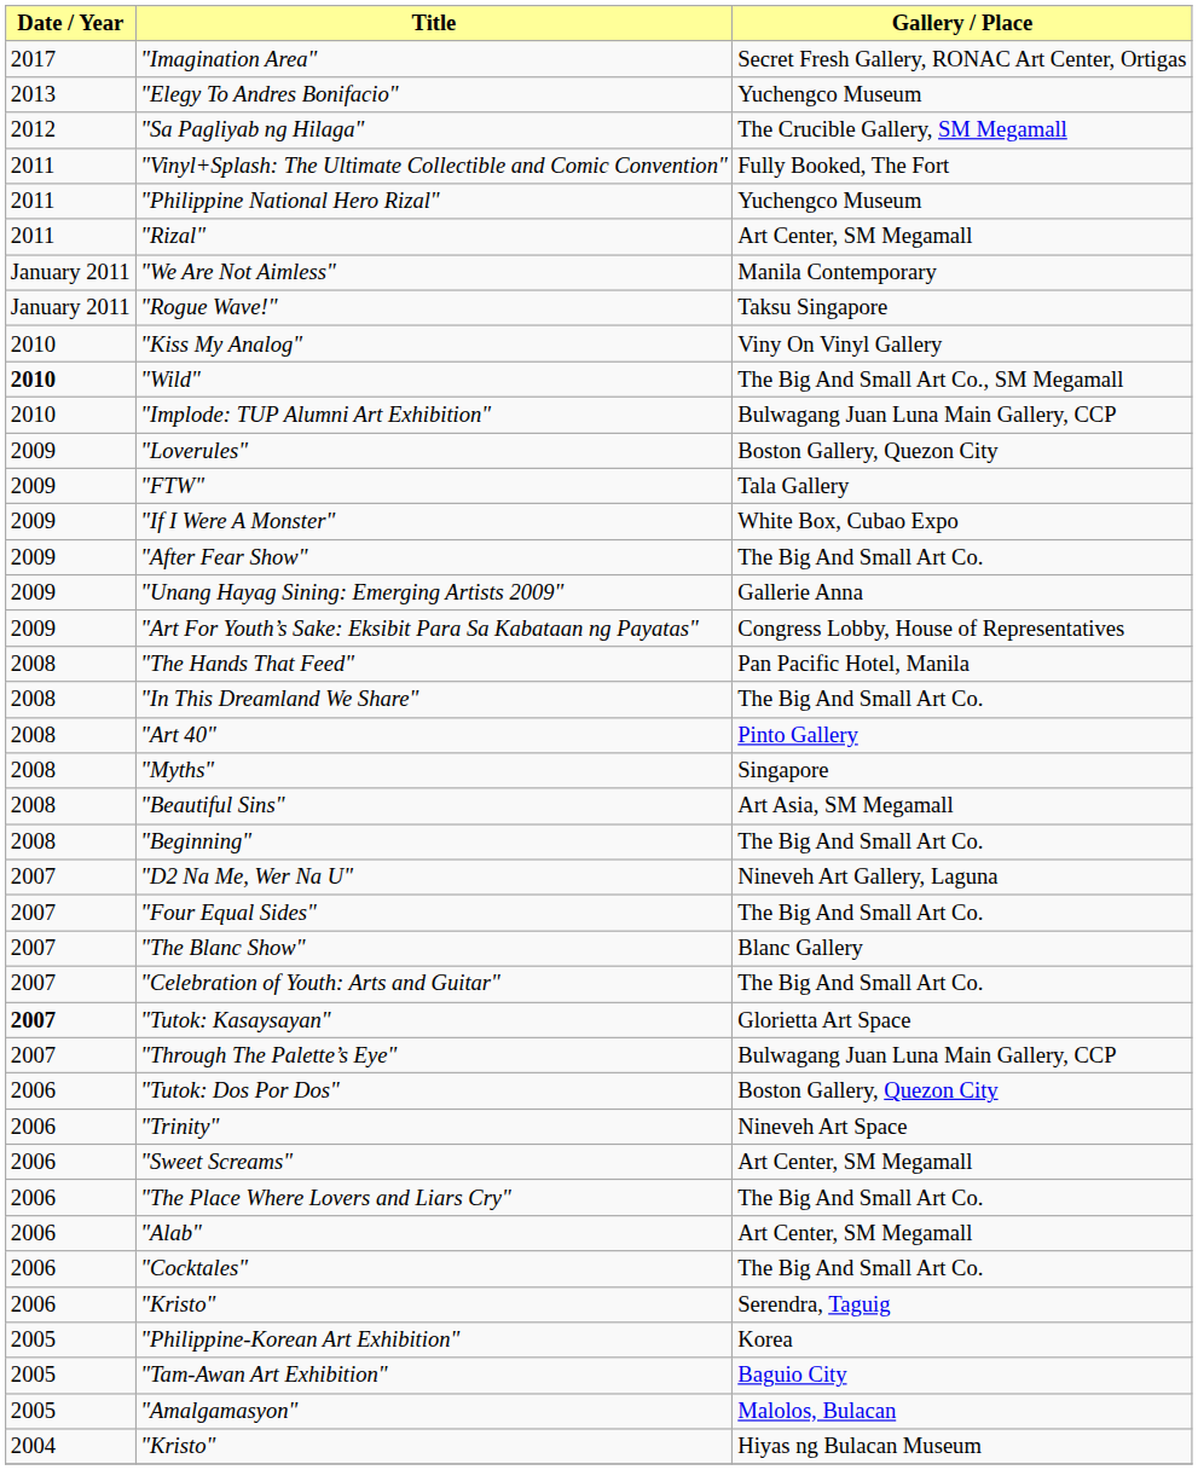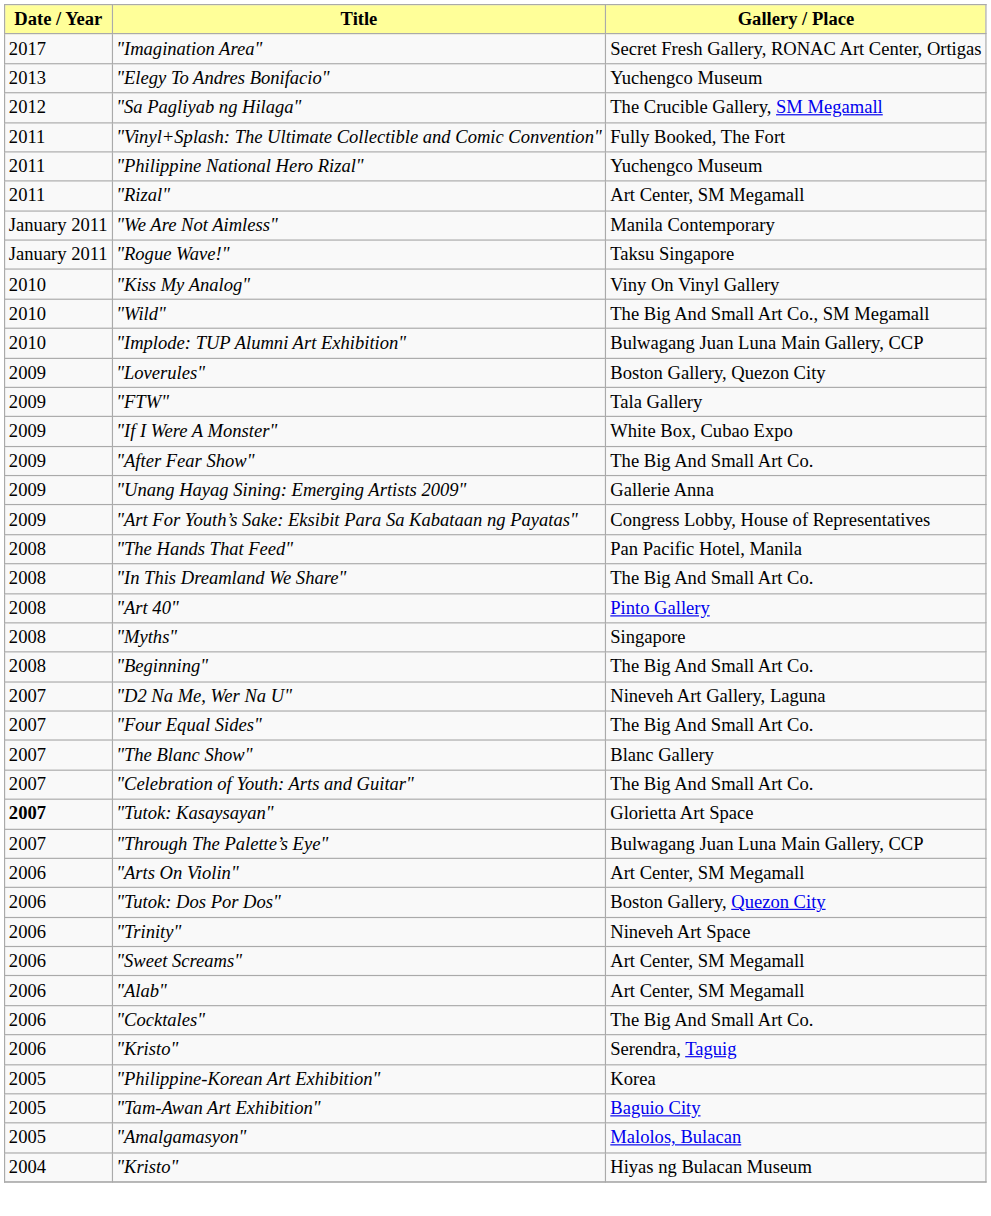"Wild" | Date / Year: bold -> normal
- row: 2008 | "Beautiful Sins" | Art Asia, SM Megamall
+ row: 2006 | "Arts On Violin" | Art Center, SM Megamall
- row: 2006 | "The Place Where Lovers and Liars Cry" | The Big And Small Art Co.
